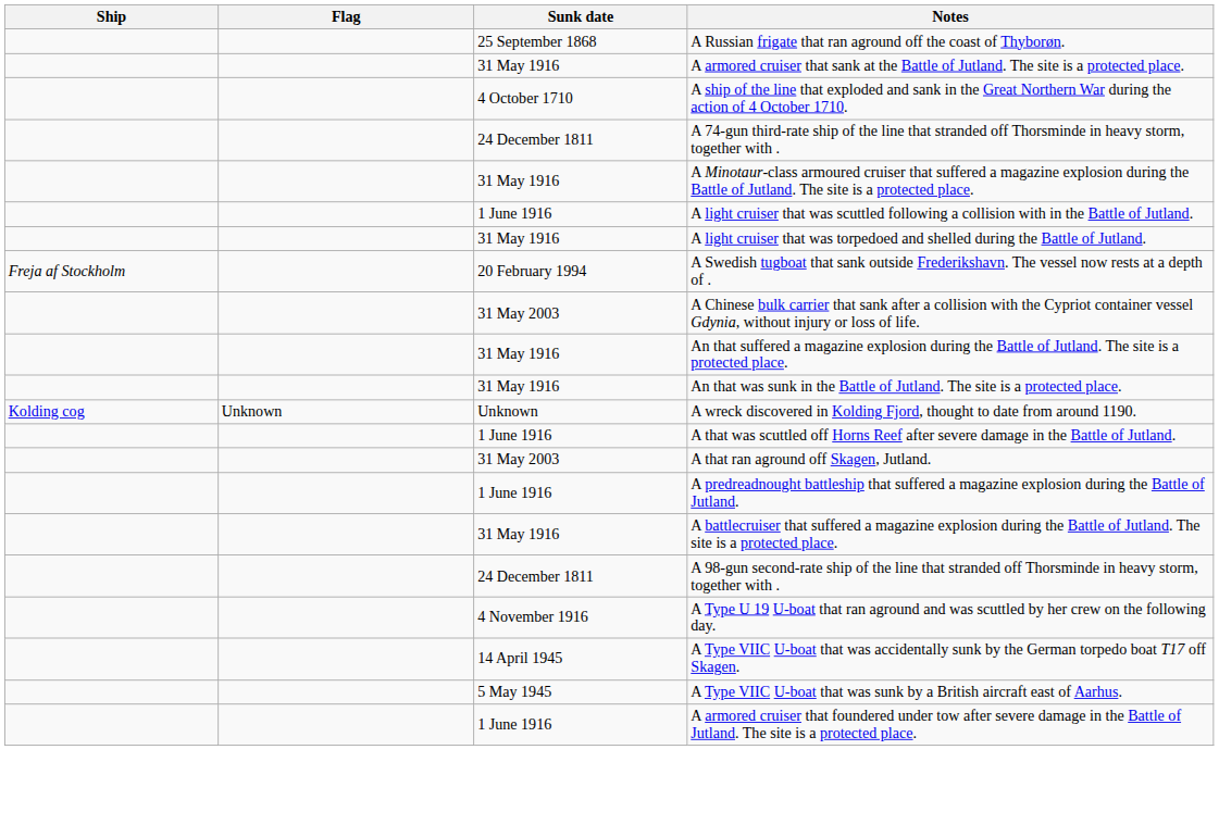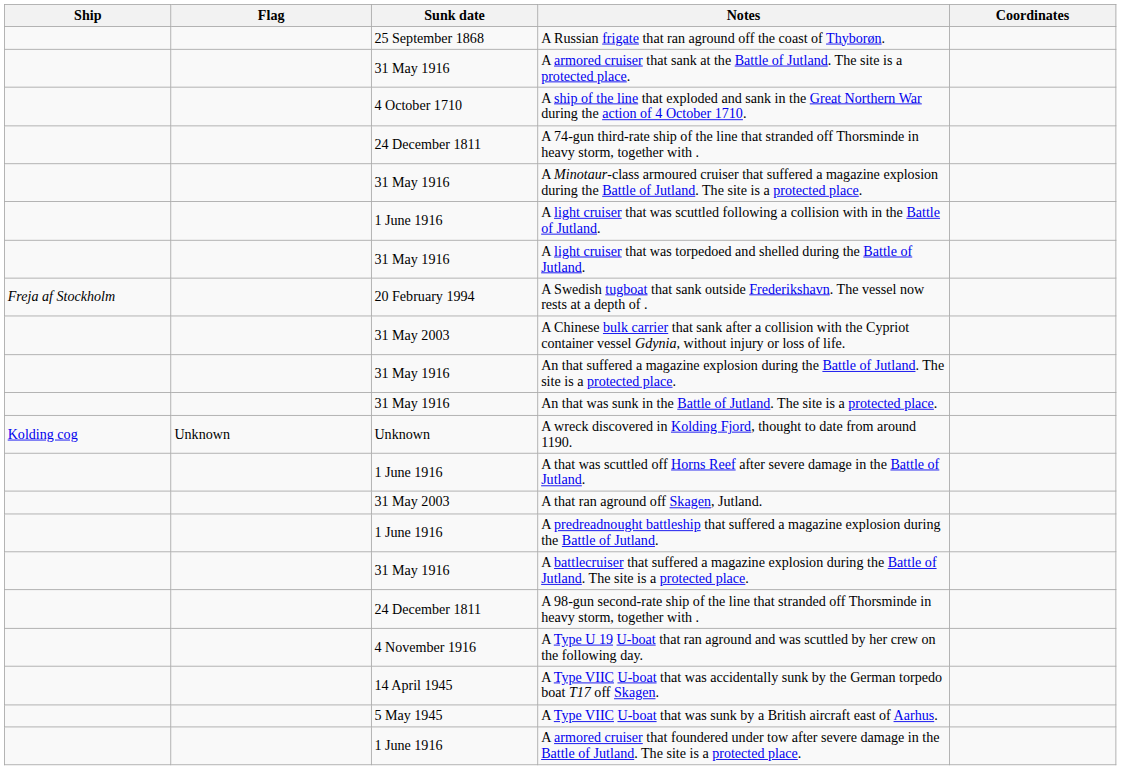+ column: Coordinates
